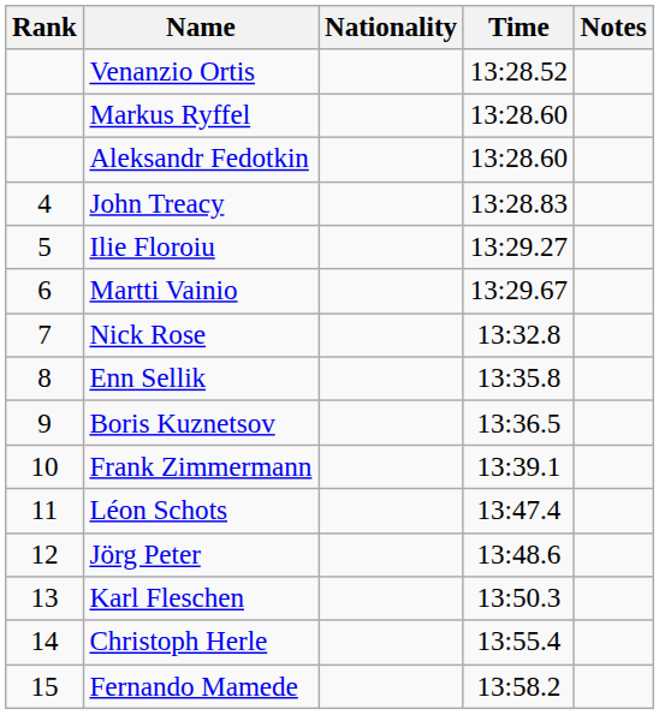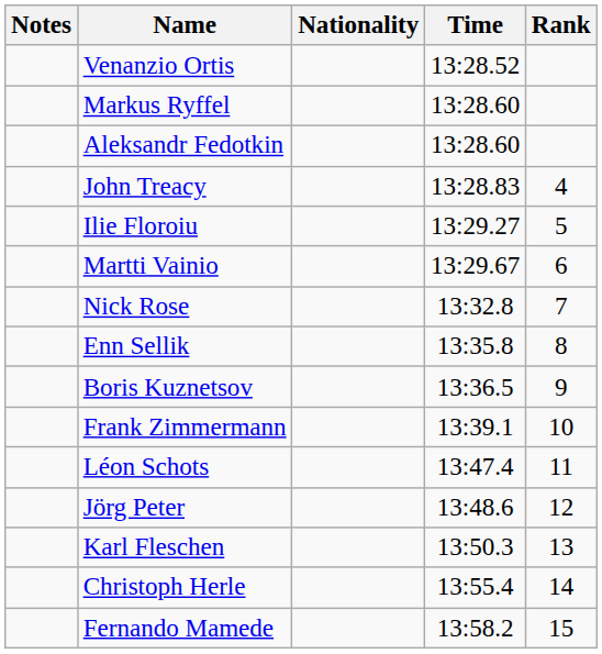columns swapped: Rank <-> Notes
